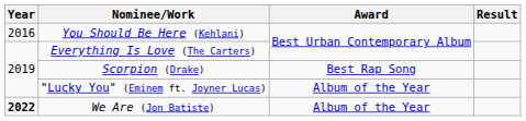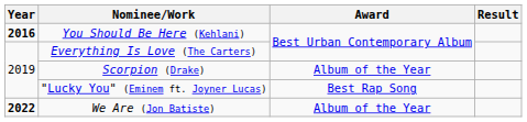You Should Be Here (Kehlani) | Year: normal -> bold
Scorpion (Drake) | Award: Best Rap Song -> Album of the Year
"Lucky You" (Eminem ft. Joyner Lucas) | Award: Album of the Year -> Best Rap Song
